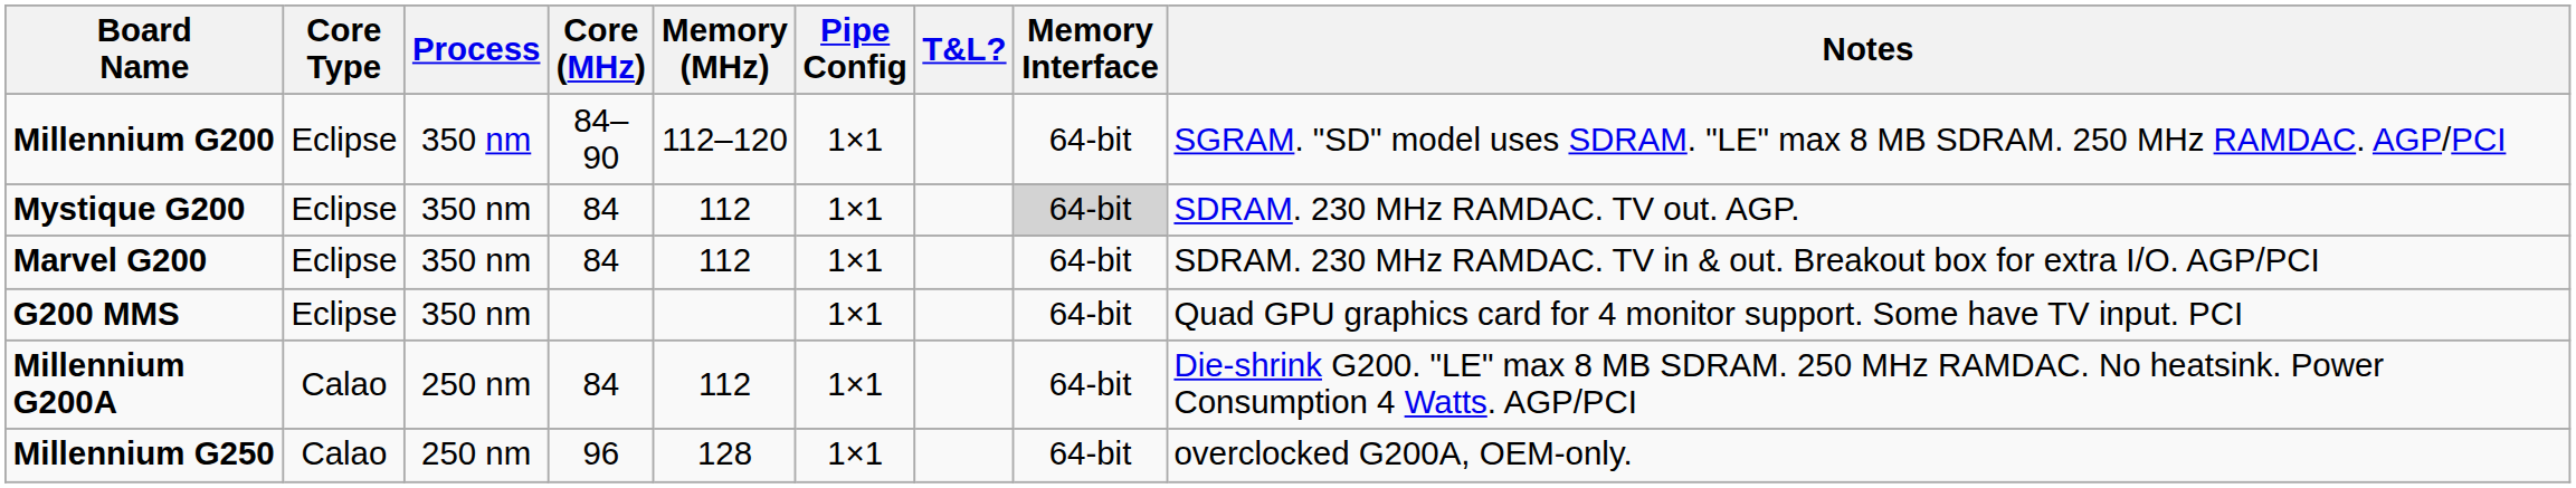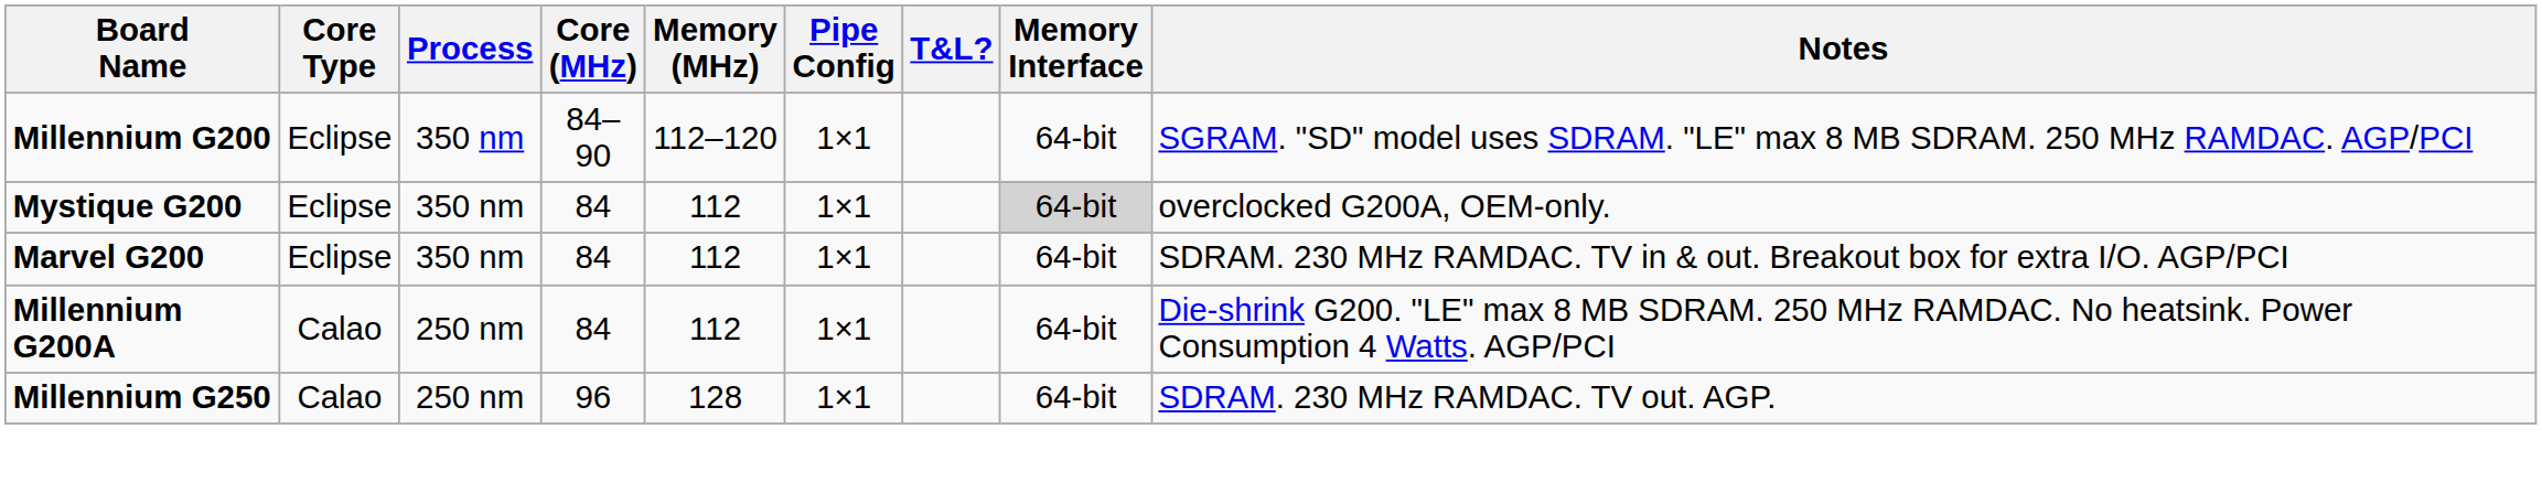Mystique G200 | Notes: SDRAM. 230 MHz RAMDAC. TV out. AGP. -> overclocked G200A, OEM-only.
- row: G200 MMS | Eclipse | 350 nm | 1×1 | 64-bit | Quad GPU graphics card for 4 monitor support. Some have TV input. PCI
Millennium G250 | Notes: overclocked G200A, OEM-only. -> SDRAM. 230 MHz RAMDAC. TV out. AGP.
